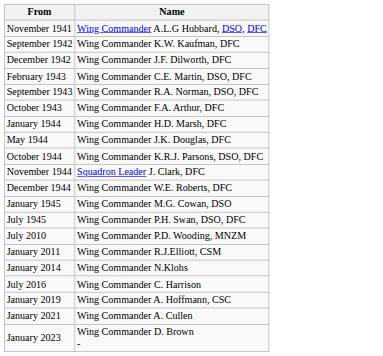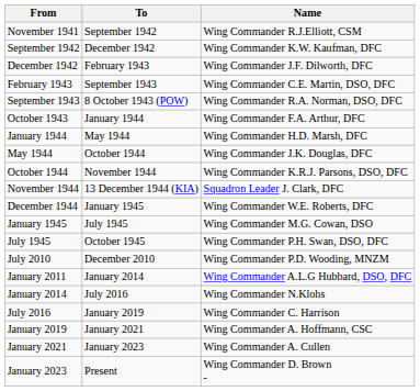+ column: To | September 1942 | December 1942 | February 1943 | September 1943 | 8 October 1943 (POW) | January 1944 | May 1944 | October 1944 | November 1944 | 13 December 1944 (KIA) | January 1945 | July 1945 | October 1945 | December 2010 | January 2014 | July 2016 | January 2019 | January 2021 | January 2023 | Present
November 1941 | Name: Wing Commander A.L.G Hubbard, DSO, DFC -> Wing Commander R.J.Elliott, CSM
January 2011 | Name: Wing Commander R.J.Elliott, CSM -> Wing Commander A.L.G Hubbard, DSO, DFC
